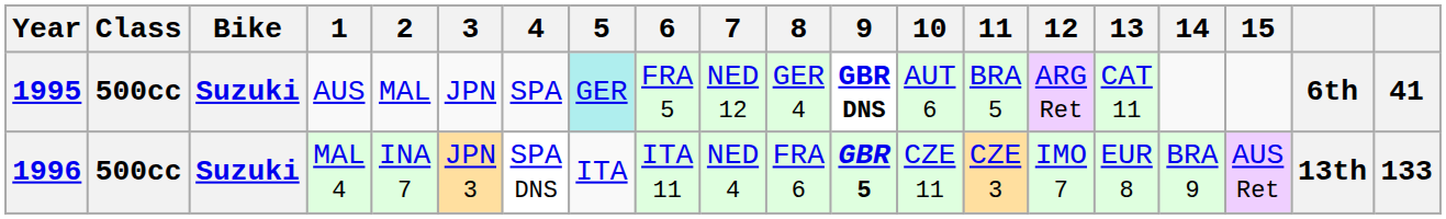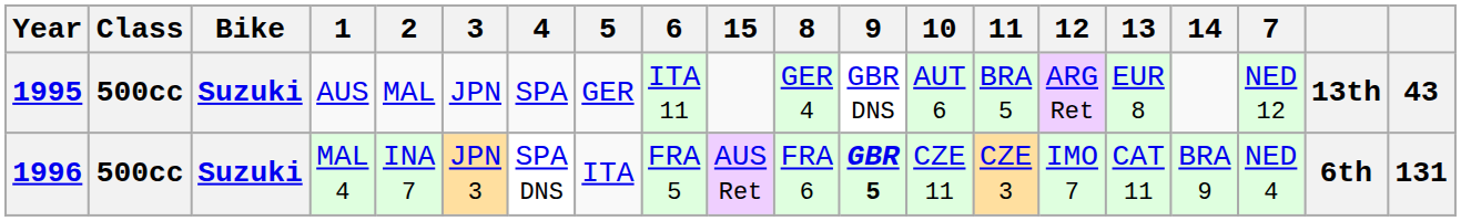columns swapped: 7 <-> 15
1995 | 5: paleturquoise background -> no background
1995 | 6: FRA 5 -> ITA 11
1995 | 9: bold -> normal
1995 | 13: CAT 11 -> EUR 8
1995 | column 19: 6th -> 13th
1995 | column 20: 41 -> 43
1996 | 6: ITA 11 -> FRA 5
1996 | 13: EUR 8 -> CAT 11
1996 | column 19: 13th -> 6th
1996 | column 20: 133 -> 131
